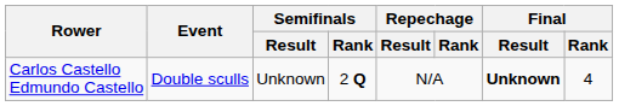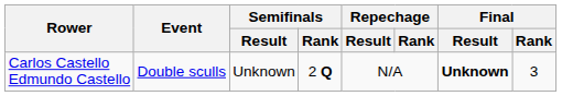Carlos Castello Edmundo Castello | Final / Rank: 4 -> 3
